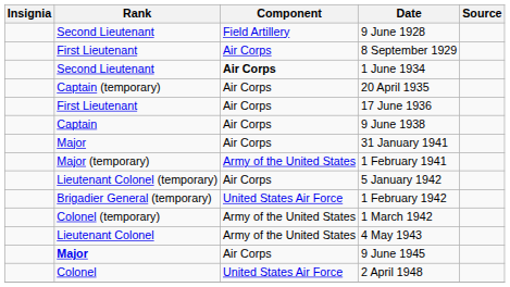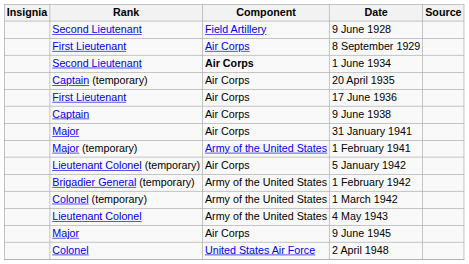1 February 1942 | Component: United States Air Force -> Army of the United States
9 June 1945 | Rank: bold -> normal
